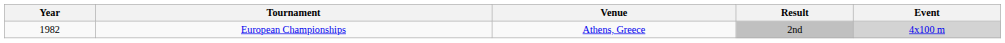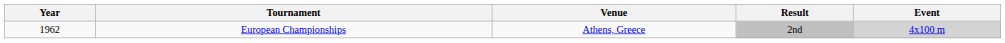European Championships | Year: 1982 -> 1962
